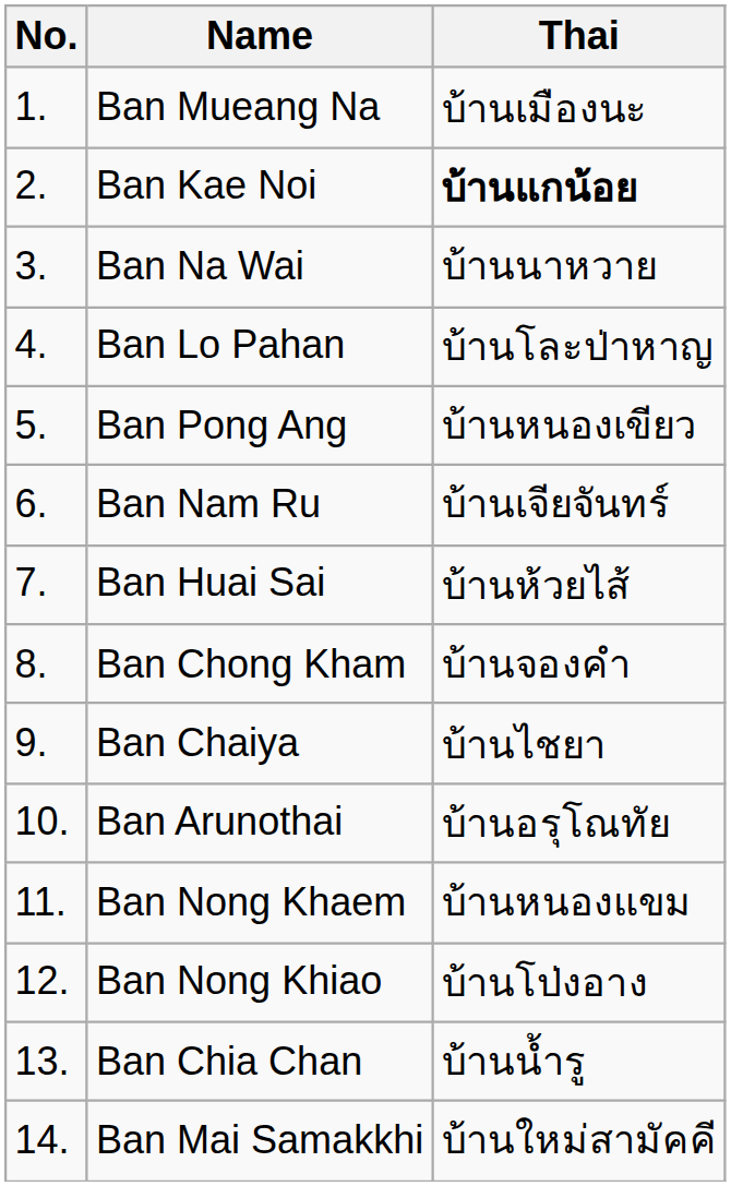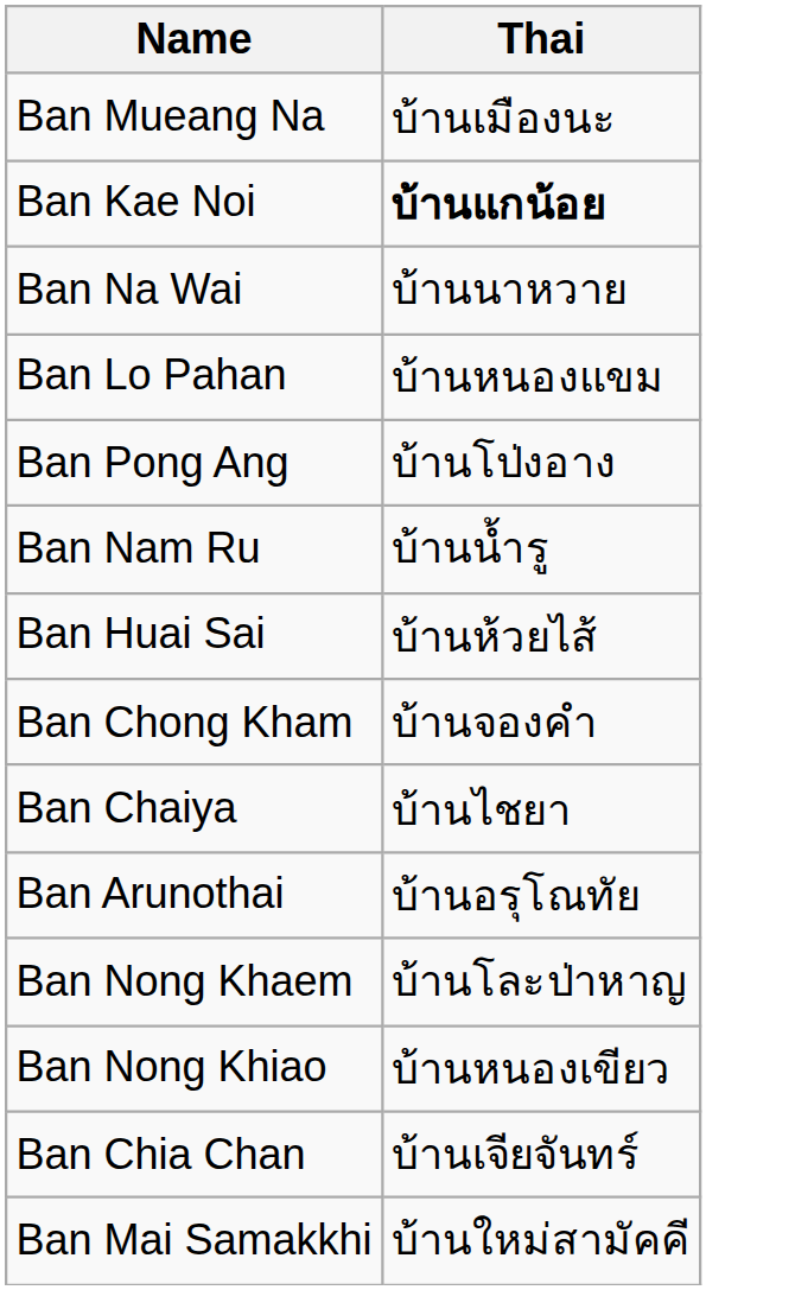- column: No. | 1. | 2. | 3. | 4. | 5. | 6. | 7. | 8. | 9. | 10. | 11. | 12. | 13. | 14.
Ban Lo Pahan | Thai: บ้านโละป่าหาญ -> บ้านหนองแขม
Ban Pong Ang | Thai: บ้านหนองเขียว -> บ้านโป่งอาง
Ban Nam Ru | Thai: บ้านเจียจันทร์ -> บ้านน้ำรู
Ban Nong Khaem | Thai: บ้านหนองแขม -> บ้านโละป่าหาญ
Ban Nong Khiao | Thai: บ้านโป่งอาง -> บ้านหนองเขียว
Ban Chia Chan | Thai: บ้านน้ำรู -> บ้านเจียจันทร์
